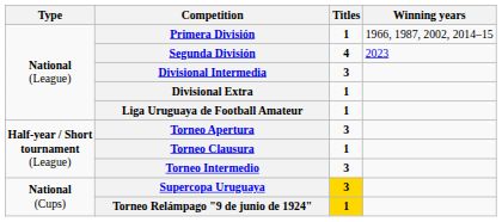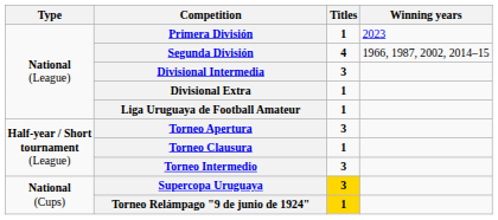Primera División | Winning years: 1966, 1987, 2002, 2014–15 -> 2023
Segunda División | Winning years: 2023 -> 1966, 1987, 2002, 2014–15
